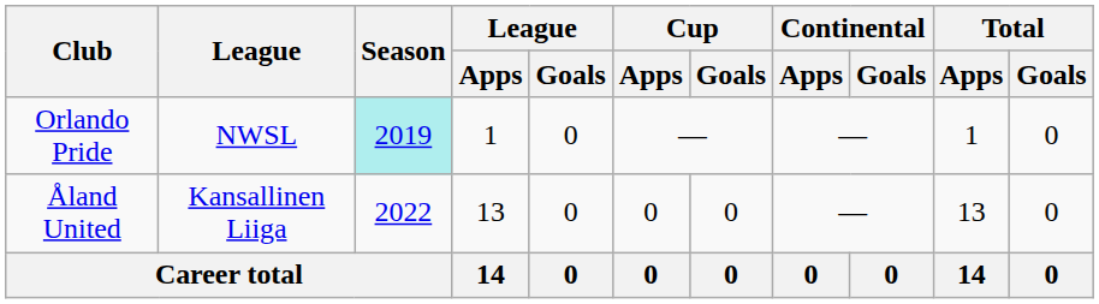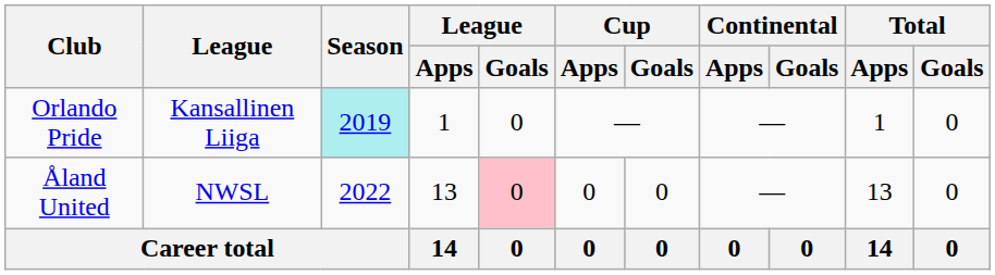Orlando Pride | League: NWSL -> Kansallinen Liiga
Åland United | League: Kansallinen Liiga -> NWSL
Åland United | League / Goals: no background -> pink background
